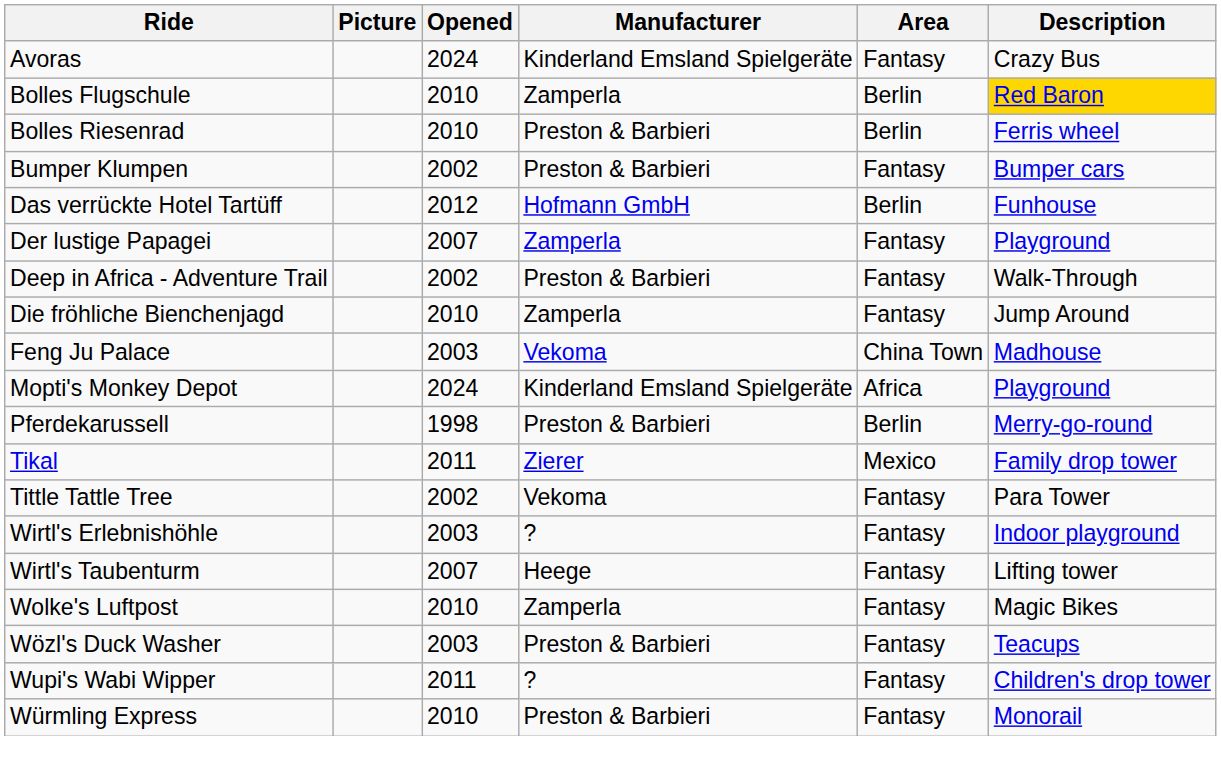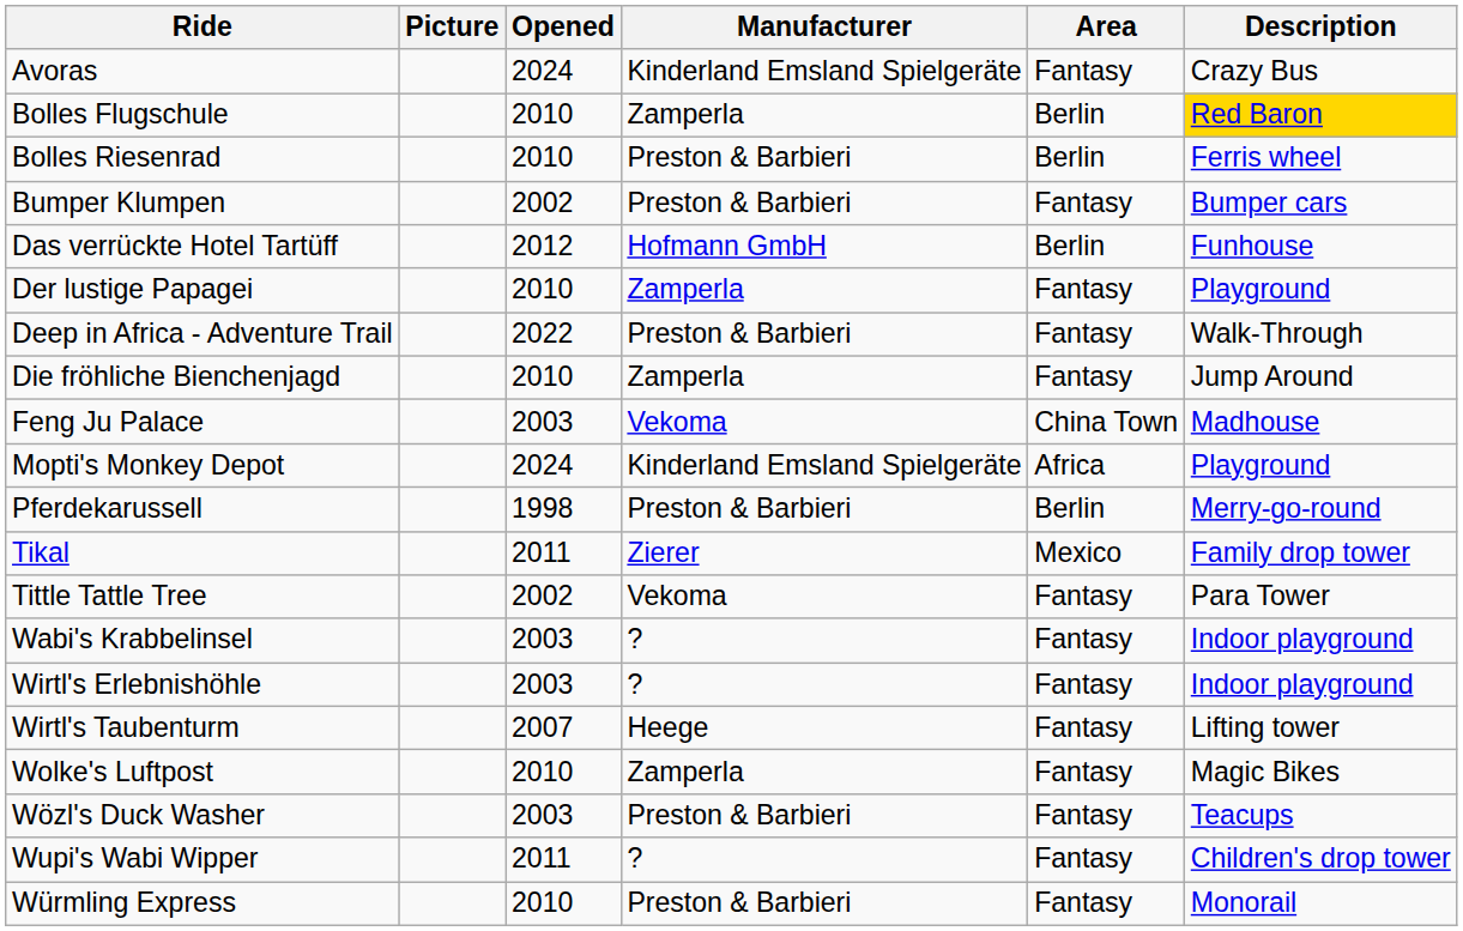Der lustige Papagei | Opened: 2007 -> 2010
Deep in Africa - Adventure Trail | Opened: 2002 -> 2022
+ row: Wabi's Krabbelinsel | 2003 | ? | Fantasy | Indoor playground
